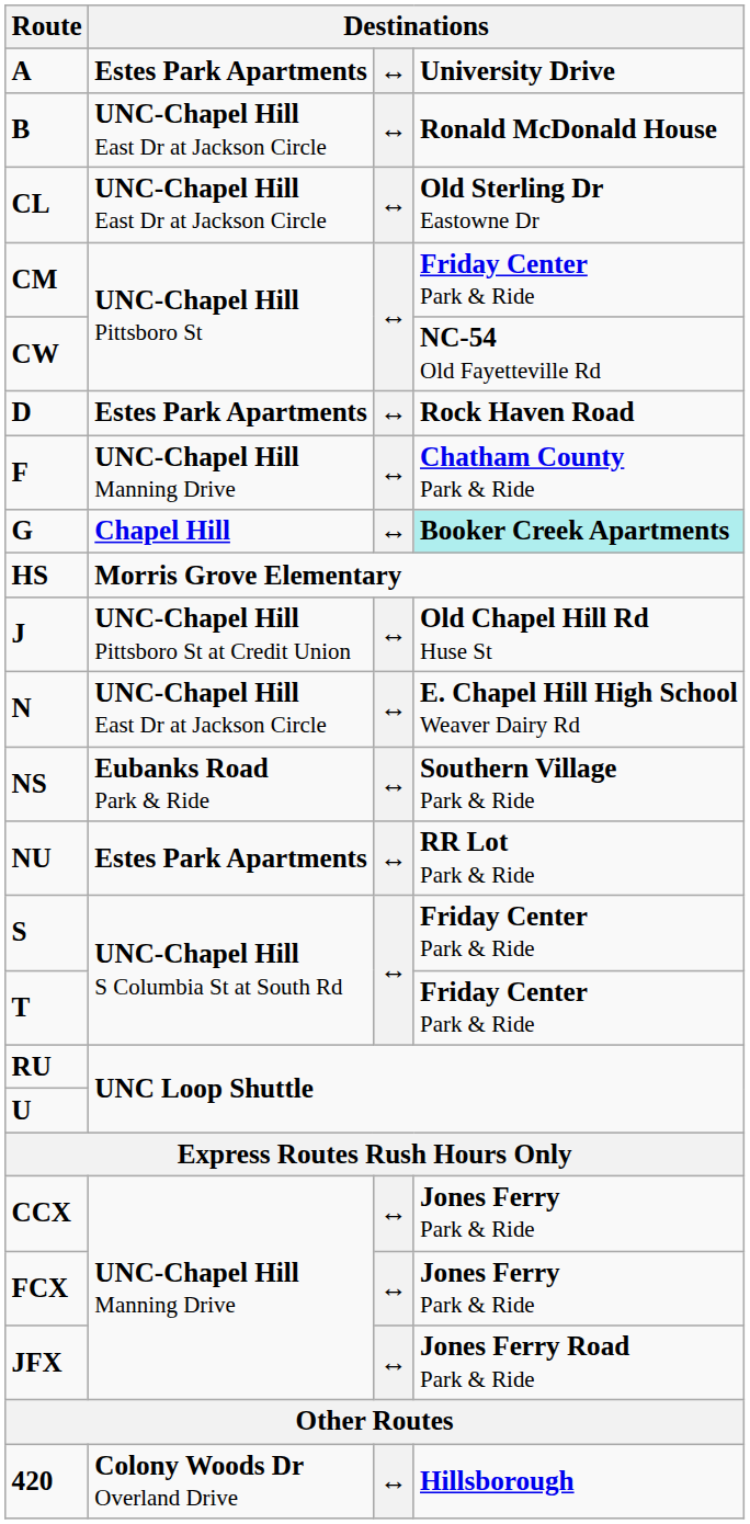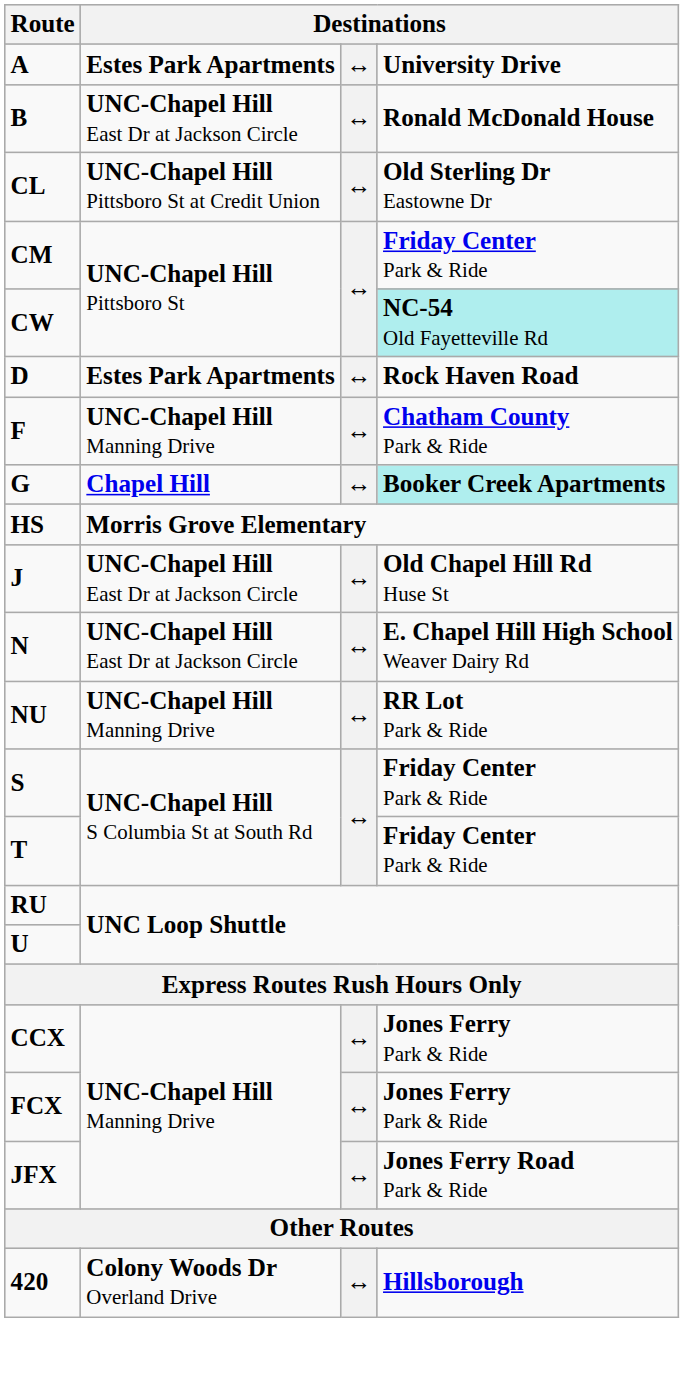CL | column 2: UNC-Chapel Hill East Dr at Jackson Circle -> UNC-Chapel Hill Pittsboro St at Credit Union
CW | column 4: no background -> paleturquoise background
J | column 2: UNC-Chapel Hill Pittsboro St at Credit Union -> UNC-Chapel Hill East Dr at Jackson Circle
- row: NS | Eubanks Road Park & Ride | ↔ | Southern Village Park & Ride
NU | column 2: Estes Park Apartments -> UNC-Chapel Hill Manning Drive
